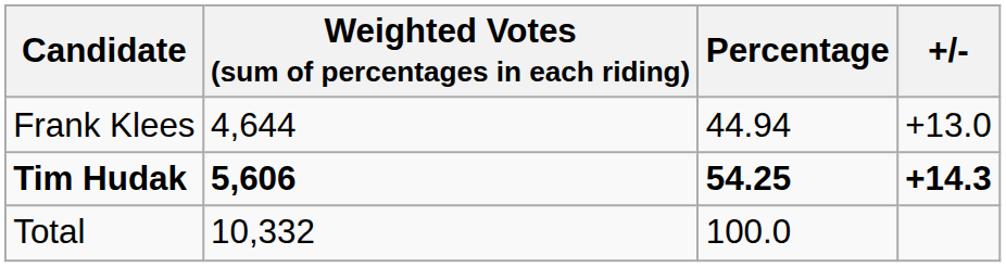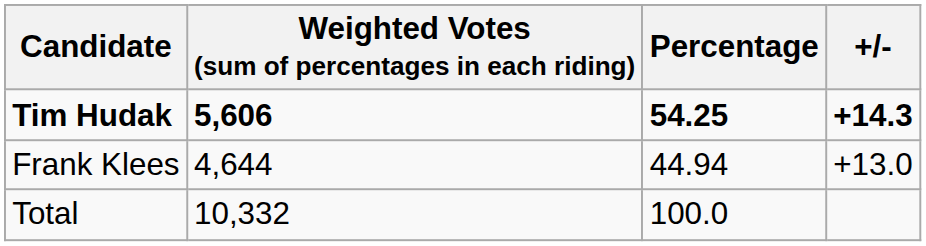rows swapped: Tim Hudak <-> Frank Klees
